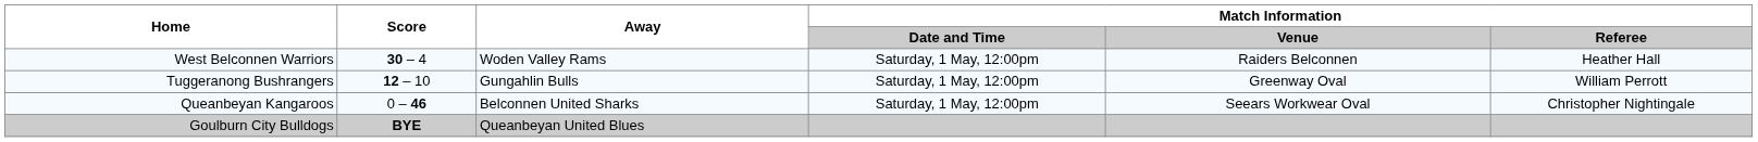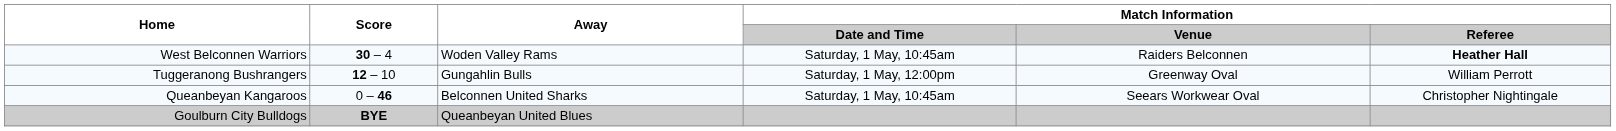West Belconnen Warriors | Match Information / Date and Time: Saturday, 1 May, 12:00pm -> Saturday, 1 May, 10:45am
West Belconnen Warriors | Match Information / Referee: normal -> bold
Queanbeyan Kangaroos | Match Information / Date and Time: Saturday, 1 May, 12:00pm -> Saturday, 1 May, 10:45am
